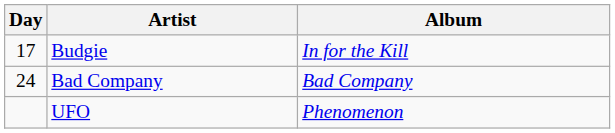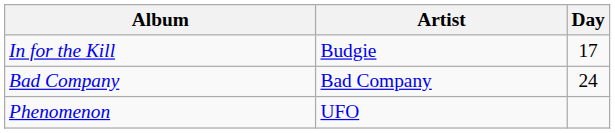columns swapped: Day <-> Album
